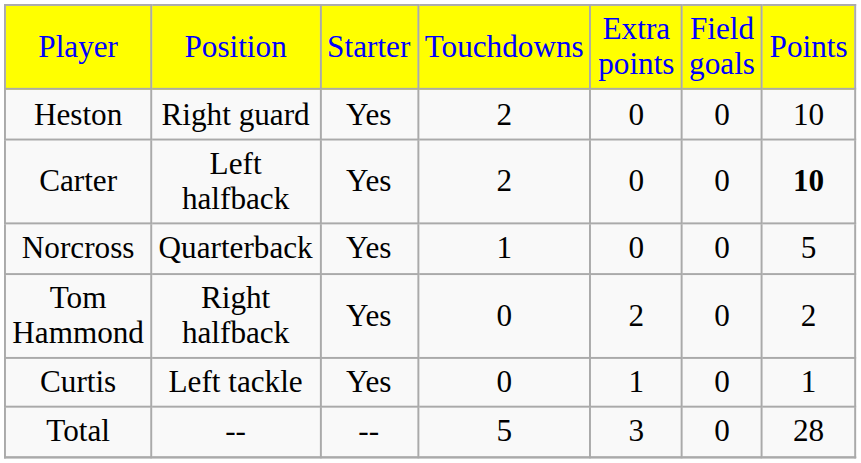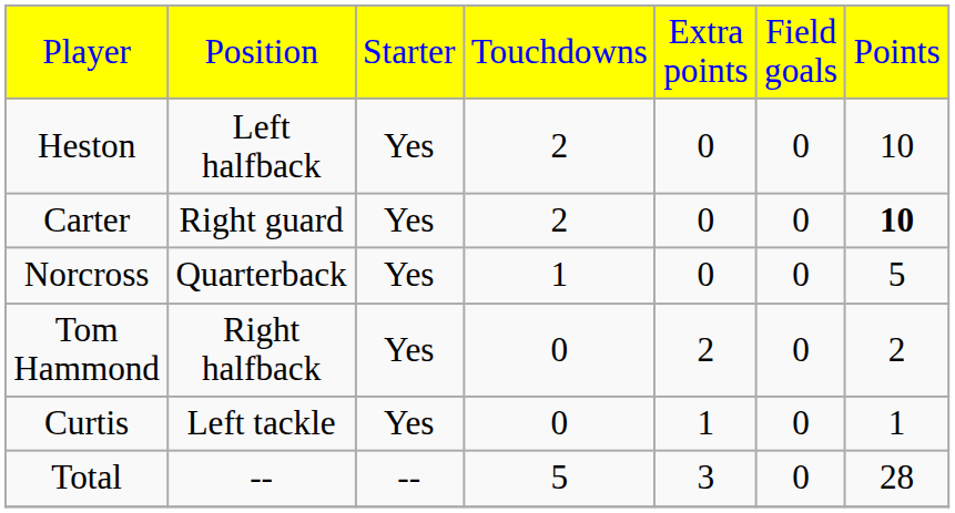Heston | column 2: Right guard -> Left halfback
Carter | column 2: Left halfback -> Right guard
